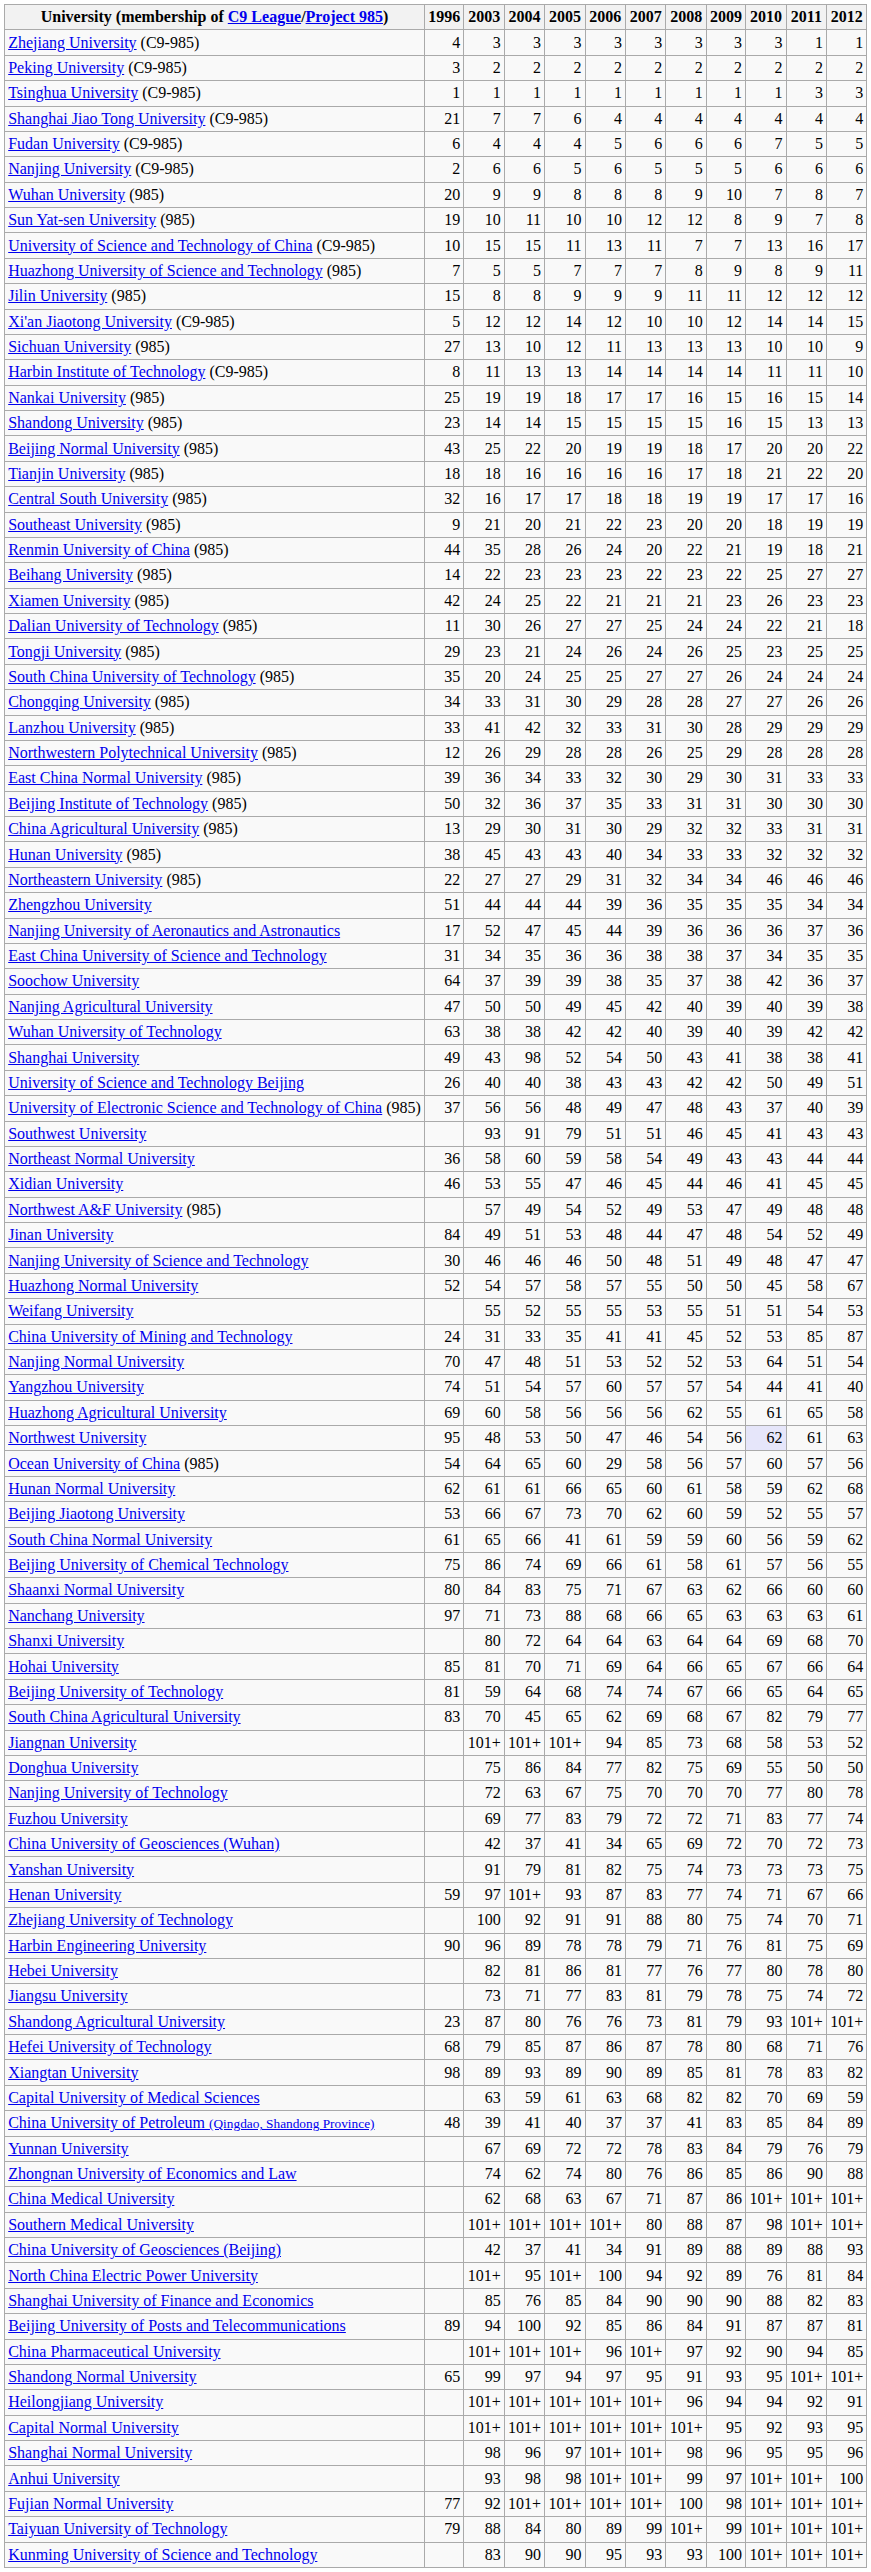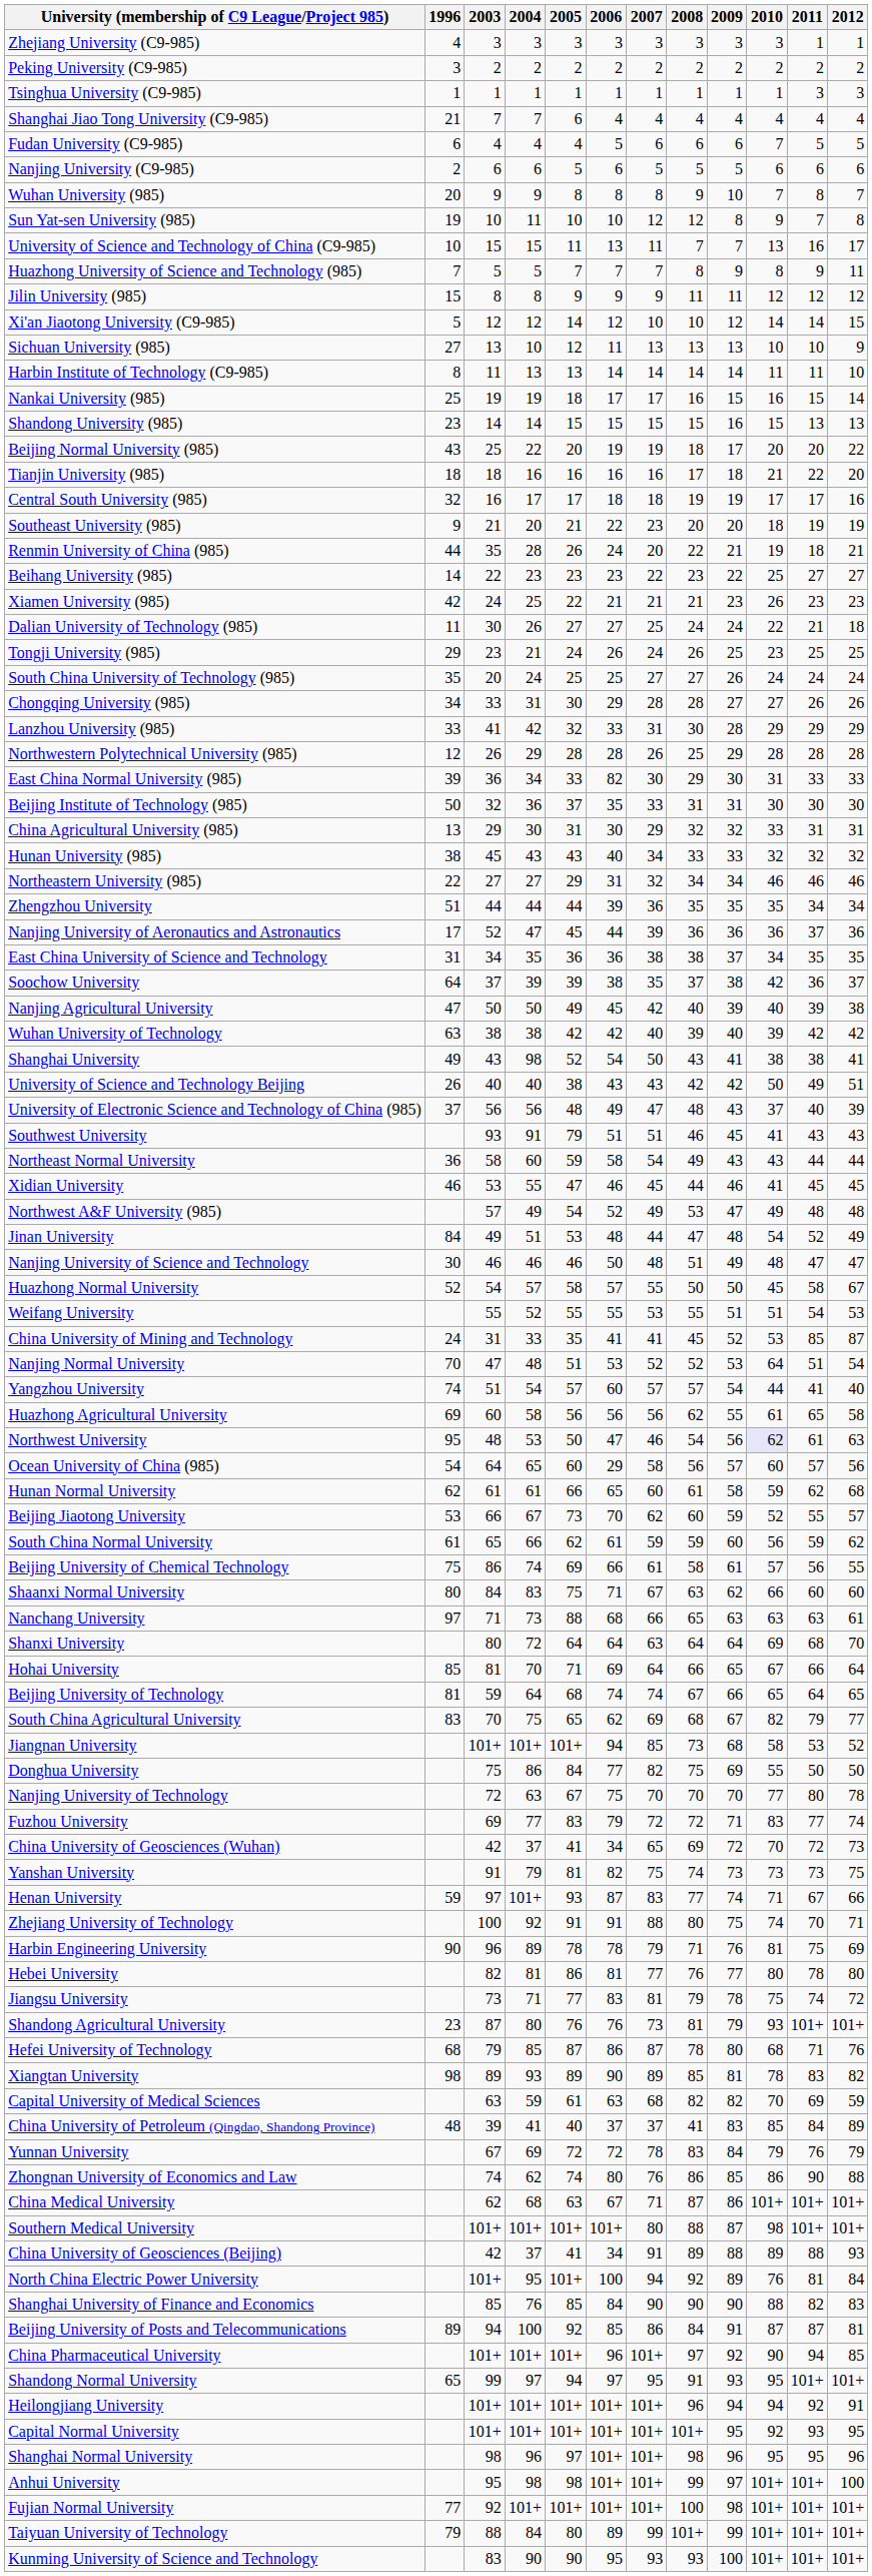East China Normal University (985) | 2006: 32 -> 82
South China Normal University | 2005: 41 -> 62
South China Agricultural University | 2004: 45 -> 75
Anhui University | 2003: 93 -> 95
